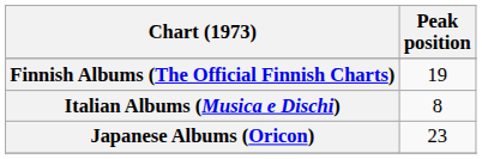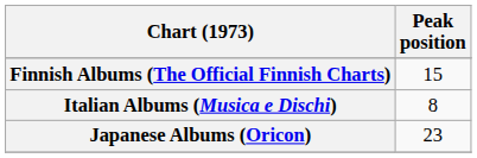Finnish Albums (The Official Finnish Charts) | Peak position: 19 -> 15
